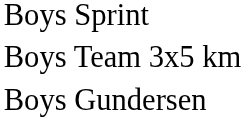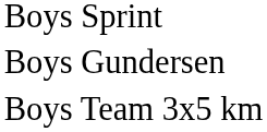rows swapped: Boys Gundersen <-> Boys Team 3x5 km
